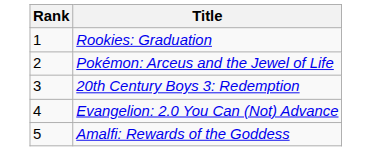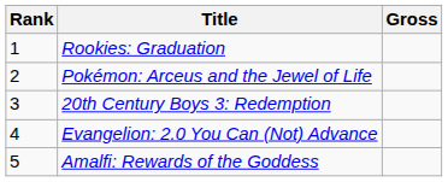+ column: Gross
